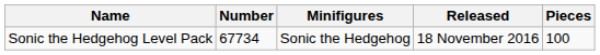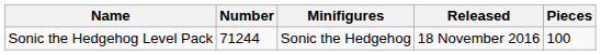Sonic the Hedgehog Level Pack | Number: 67734 -> 71244
